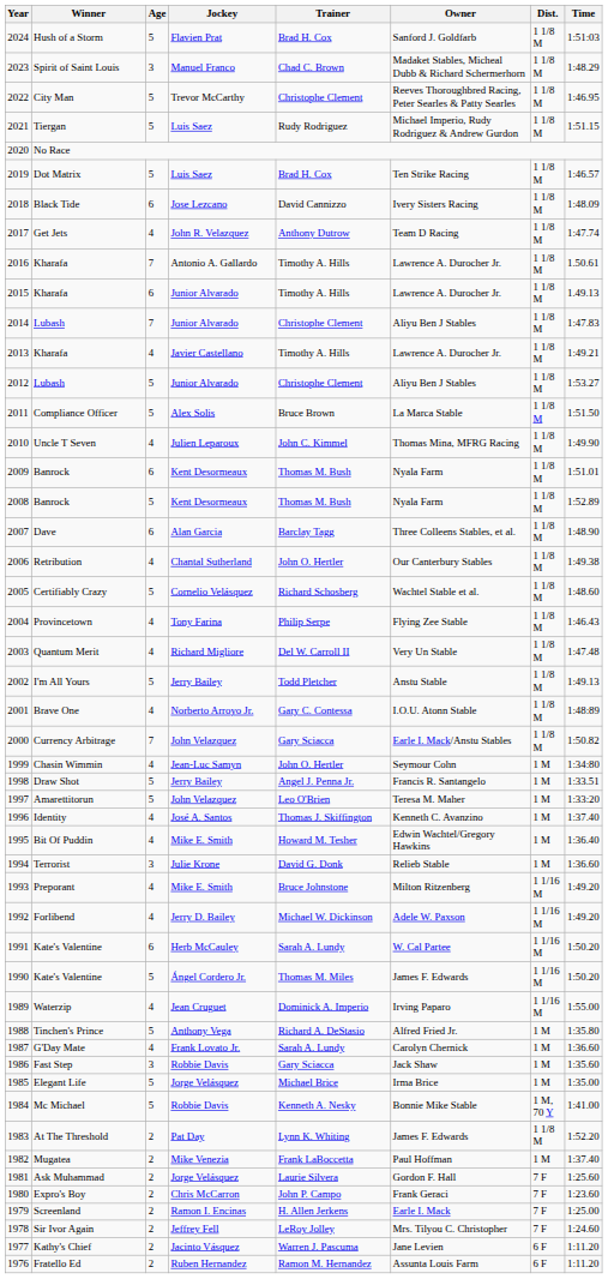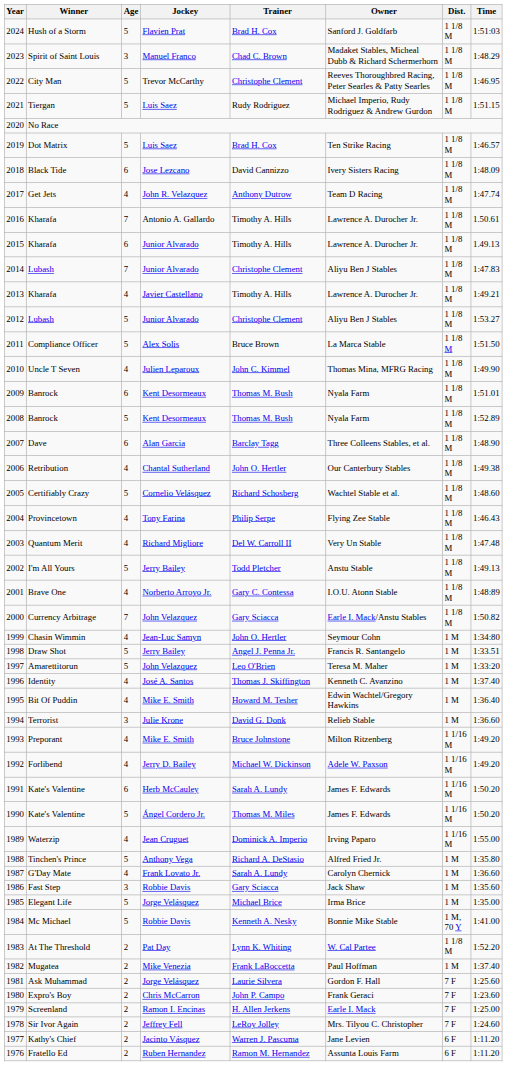1991 | Owner: W. Cal Partee -> James F. Edwards
1983 | Owner: James F. Edwards -> W. Cal Partee
